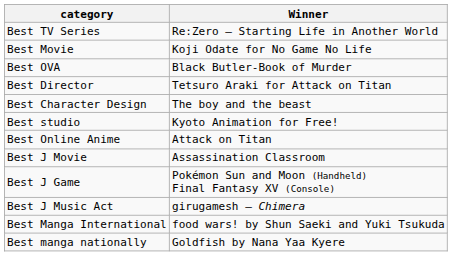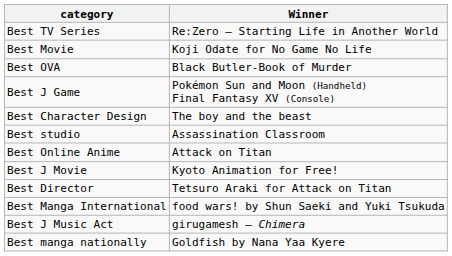rows swapped: Best Director <-> Best J Game
Best studio | Winner: Kyoto Animation for Free! -> Assassination Classroom
Best J Movie | Winner: Assassination Classroom -> Kyoto Animation for Free!
rows swapped: Best J Music Act <-> Best Manga International
